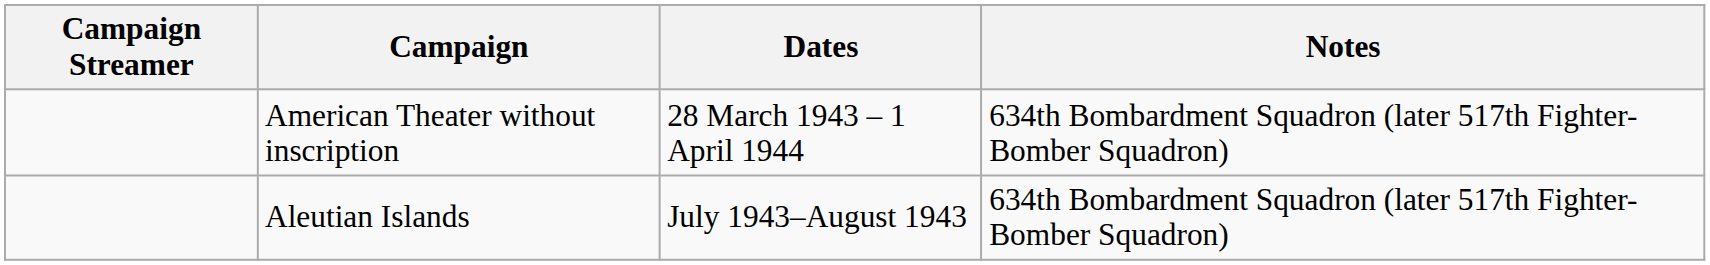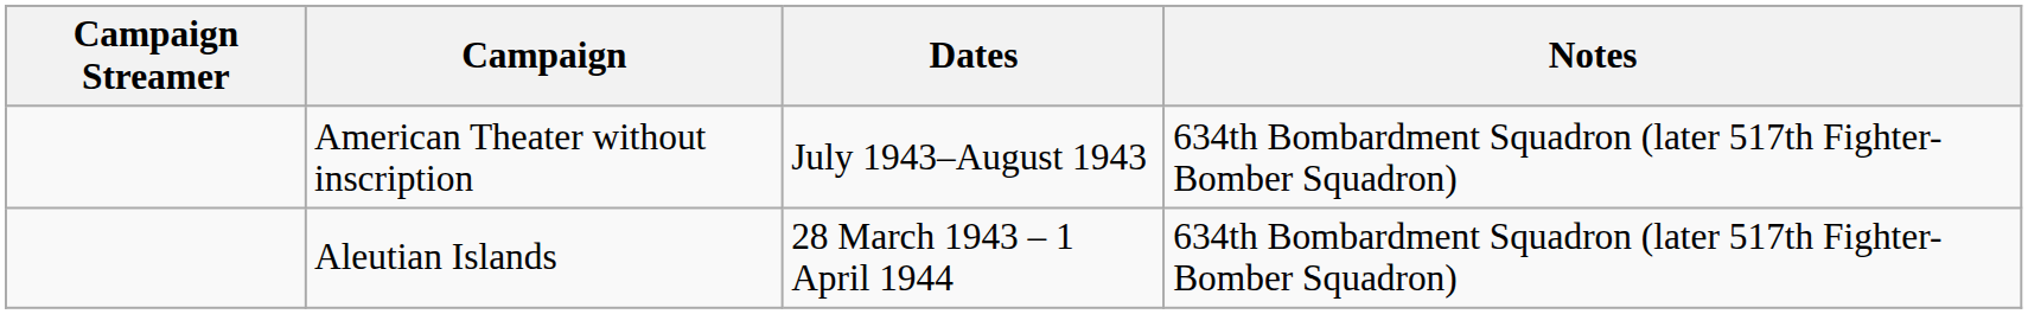American Theater without inscription | Dates: 28 March 1943 – 1 April 1944 -> July 1943–August 1943
Aleutian Islands | Dates: July 1943–August 1943 -> 28 March 1943 – 1 April 1944
